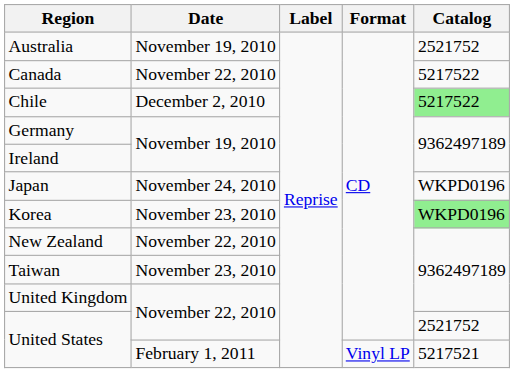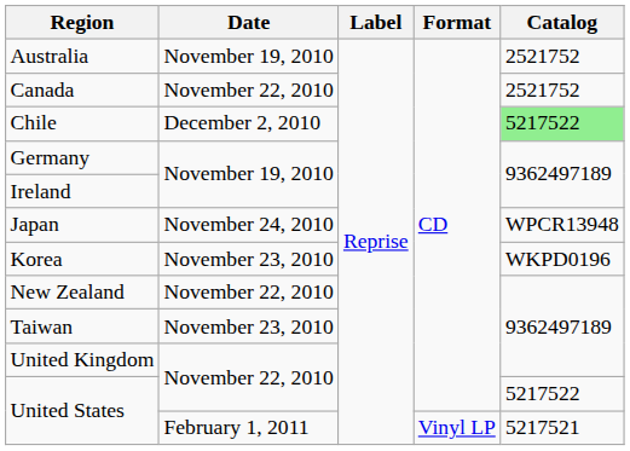Canada | Catalog: 5217522 -> 2521752
Japan | Catalog: WKPD0196 -> WPCR13948
Korea | Catalog: lightgreen background -> no background
United States / November 22, 2010 | Catalog: 2521752 -> 5217522
